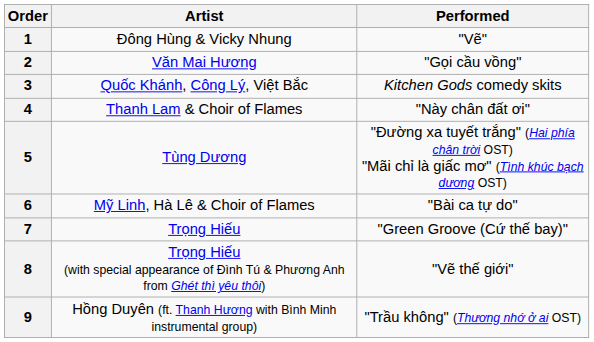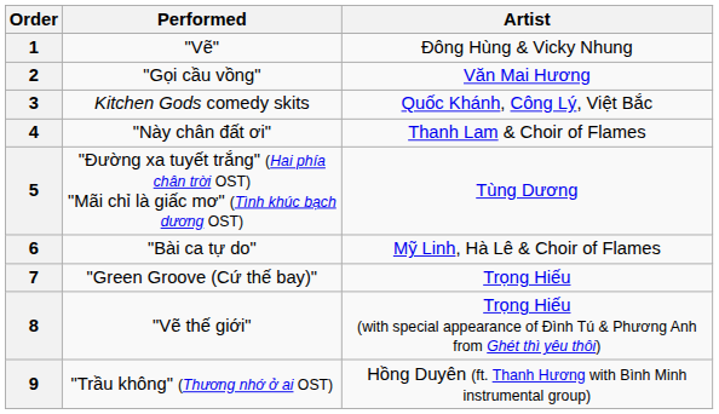columns swapped: Artist <-> Performed
